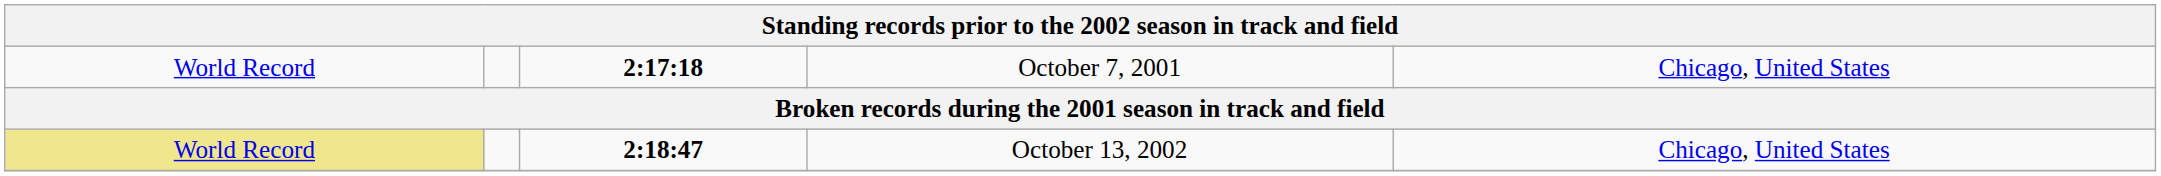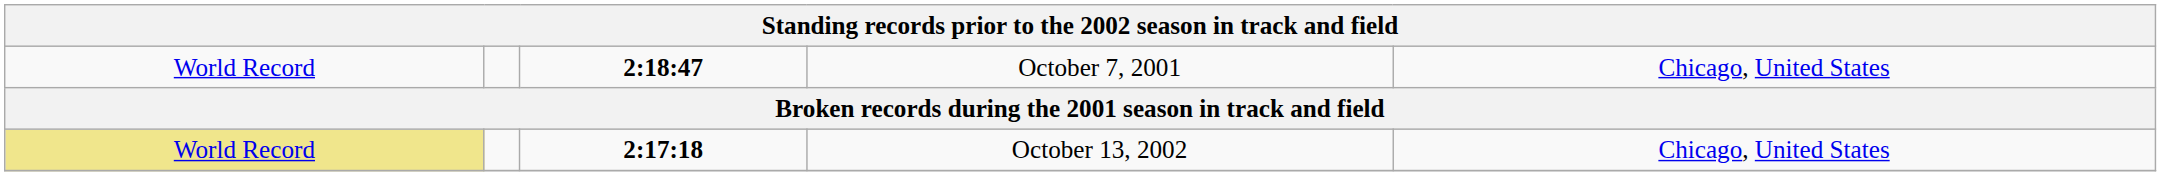October 7, 2001 | column 3: 2:17:18 -> 2:18:47
October 13, 2002 | column 3: 2:18:47 -> 2:17:18
